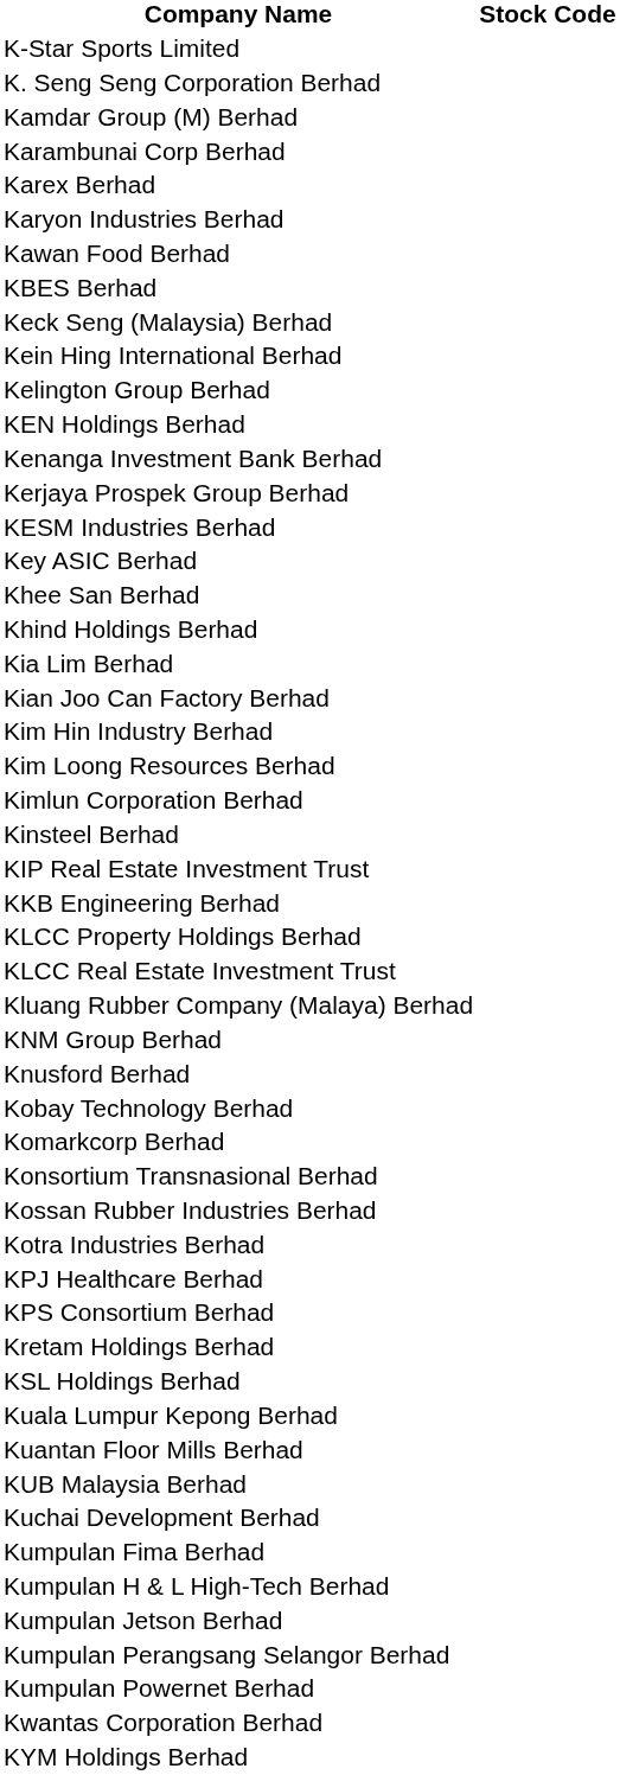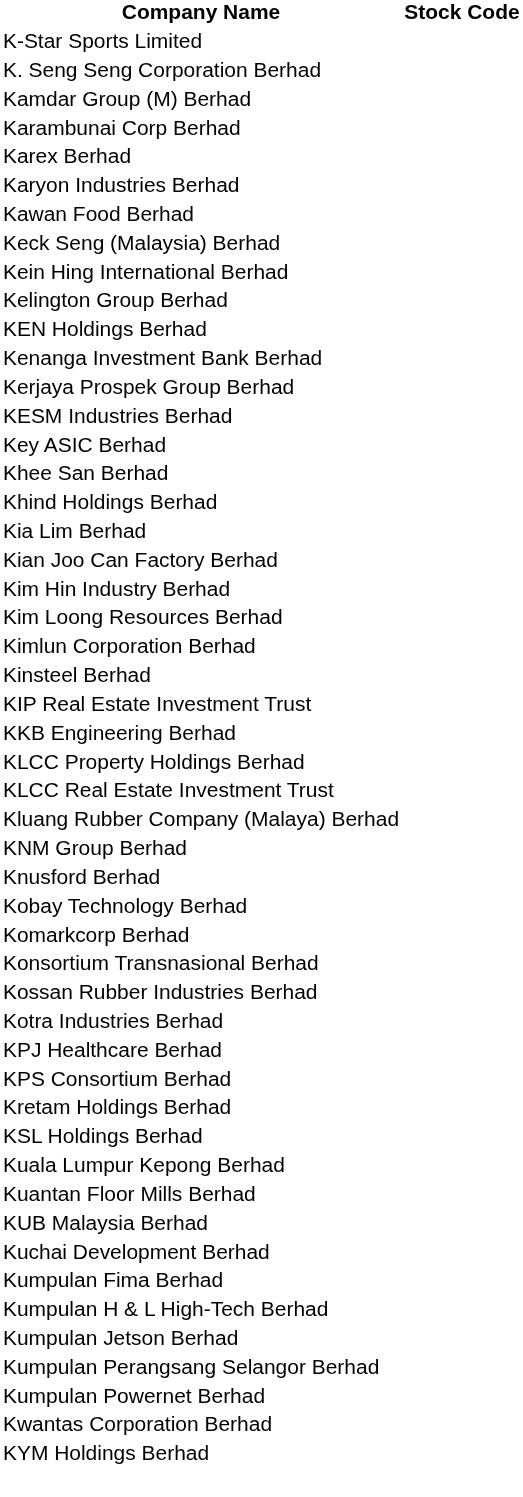- row: KBES Berhad
